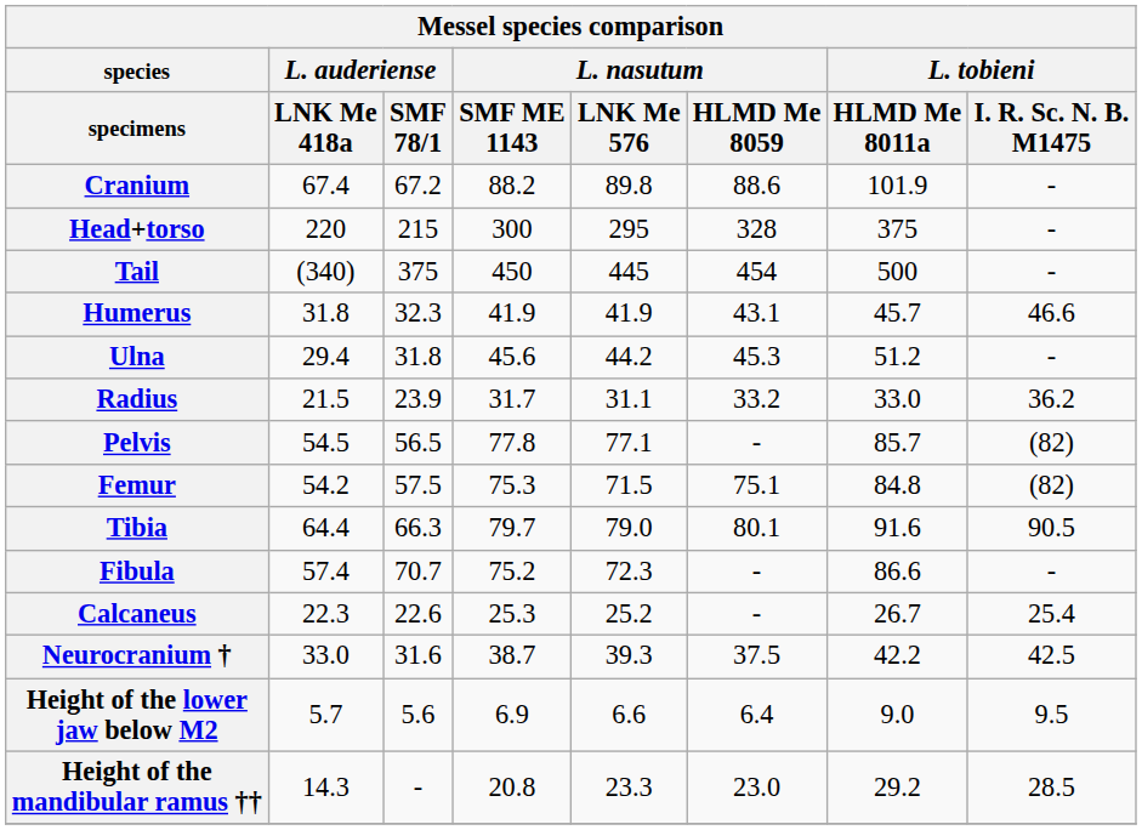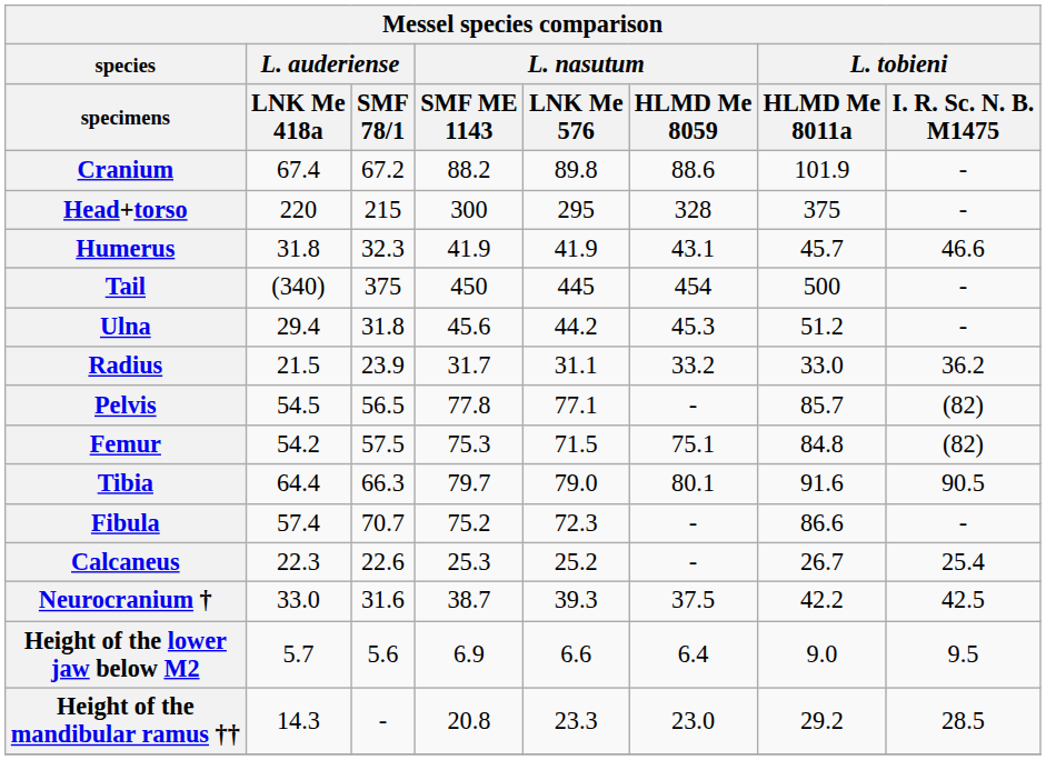rows swapped: Tail <-> Humerus
